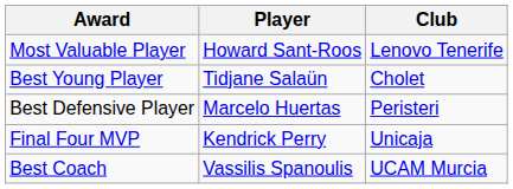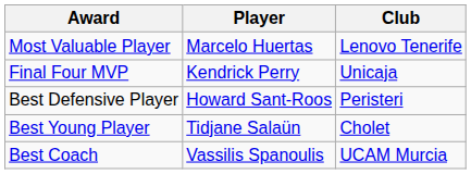Most Valuable Player | Player: Howard Sant-Roos -> Marcelo Huertas
rows swapped: Final Four MVP <-> Best Young Player
Best Defensive Player | Player: Marcelo Huertas -> Howard Sant-Roos
